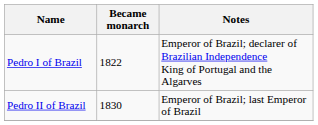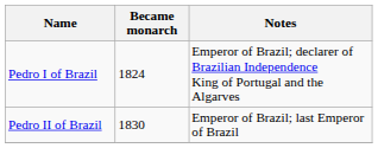Pedro I of Brazil | Became monarch: 1822 -> 1824
